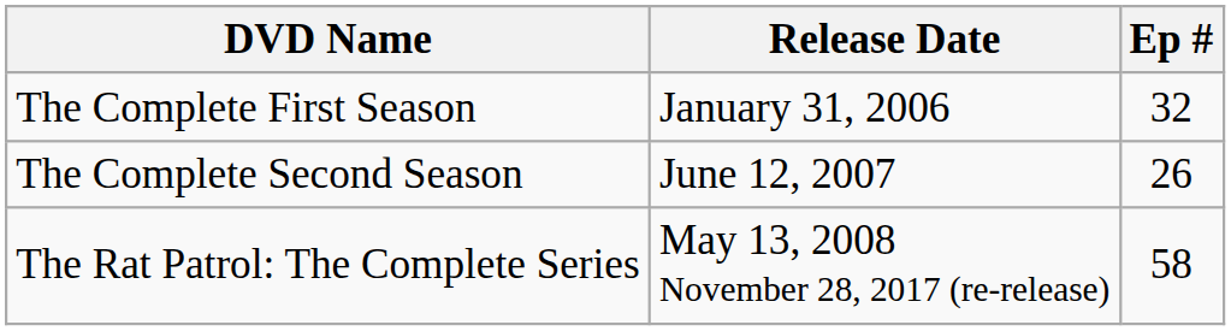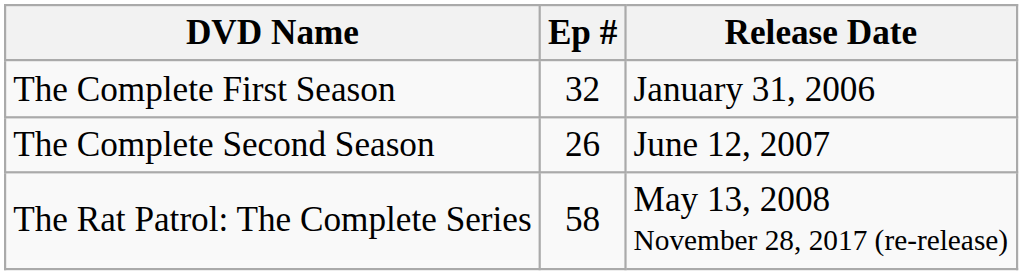columns swapped: Ep # <-> Release Date
